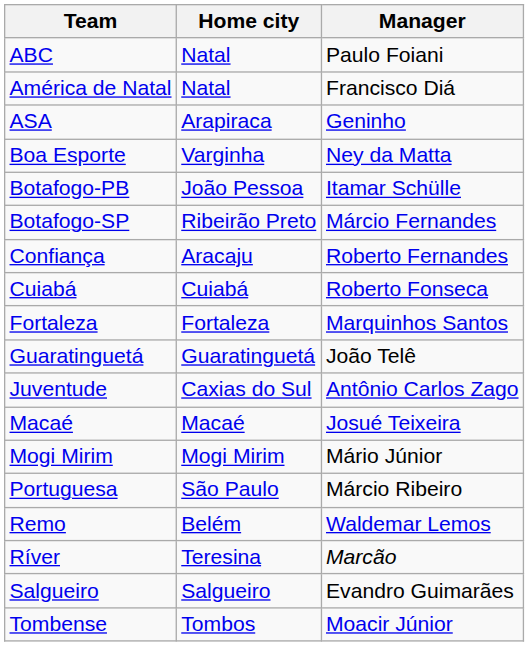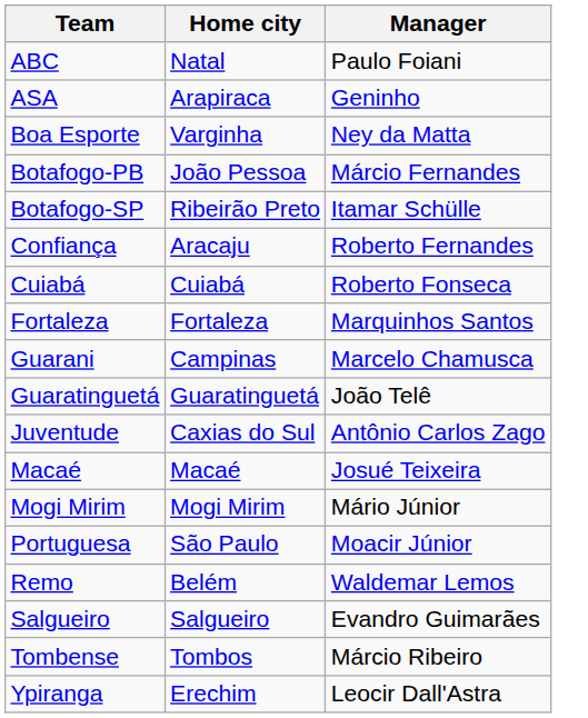- row: América de Natal | Natal | Francisco Diá
Botafogo-PB | Manager: Itamar Schülle -> Márcio Fernandes
Botafogo-SP | Manager: Márcio Fernandes -> Itamar Schülle
+ row: Guarani | Campinas | Marcelo Chamusca
Portuguesa | Manager: Márcio Ribeiro -> Moacir Júnior
- row: Ríver | Teresina | Marcão
Tombense | Manager: Moacir Júnior -> Márcio Ribeiro
+ row: Ypiranga | Erechim | Leocir Dall'Astra
